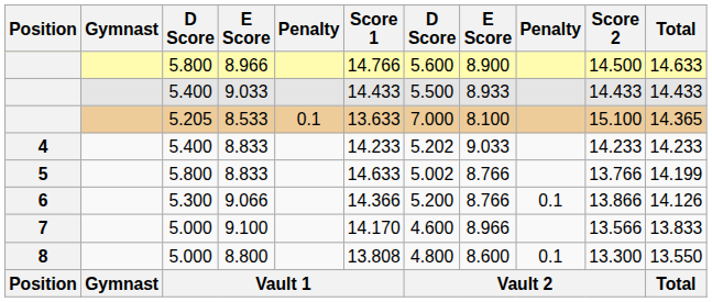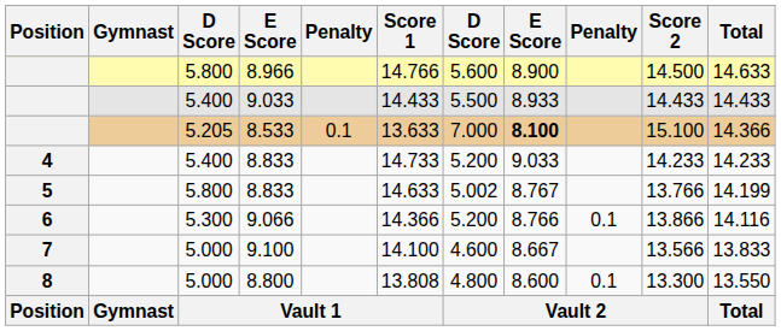8.533 | column 8: normal -> bold
8.533 | Total: 14.365 -> 14.366
4 / 8.833 | Score 1: 14.233 -> 14.733
4 / 8.833 | column 7: 5.202 -> 5.200
5 / 8.833 | column 8: 8.766 -> 8.767
9.066 | Total: 14.126 -> 14.116
9.100 | Score 1: 14.170 -> 14.100
9.100 | column 8: 8.966 -> 8.667
